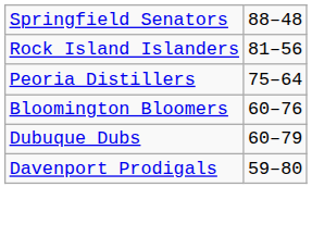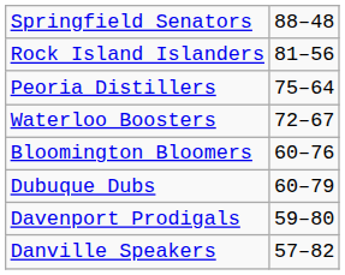+ row: Waterloo Boosters | 72–67
+ row: Danville Speakers | 57–82
